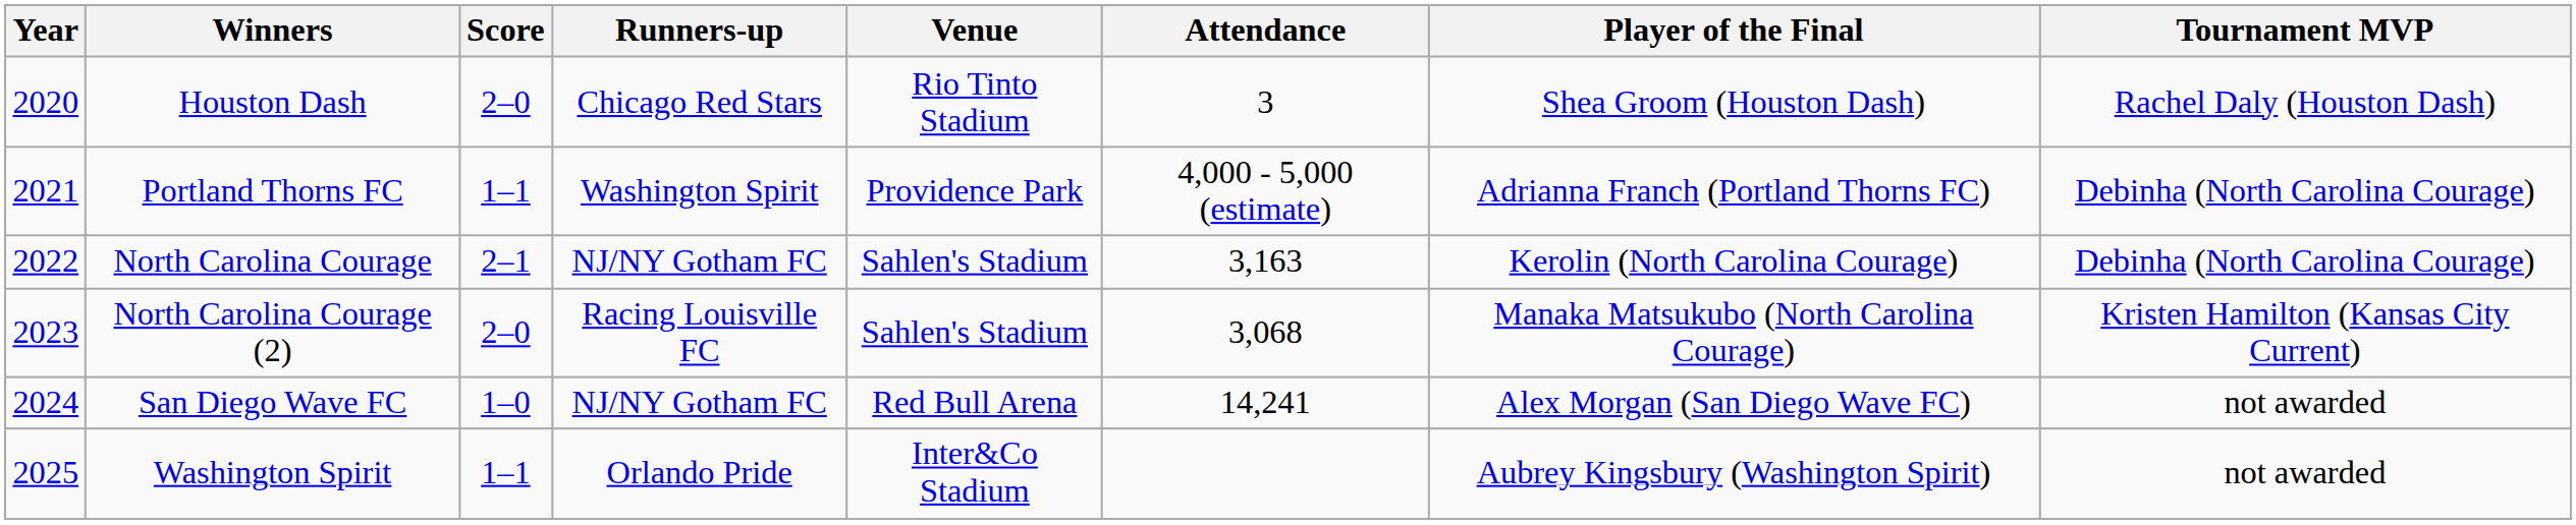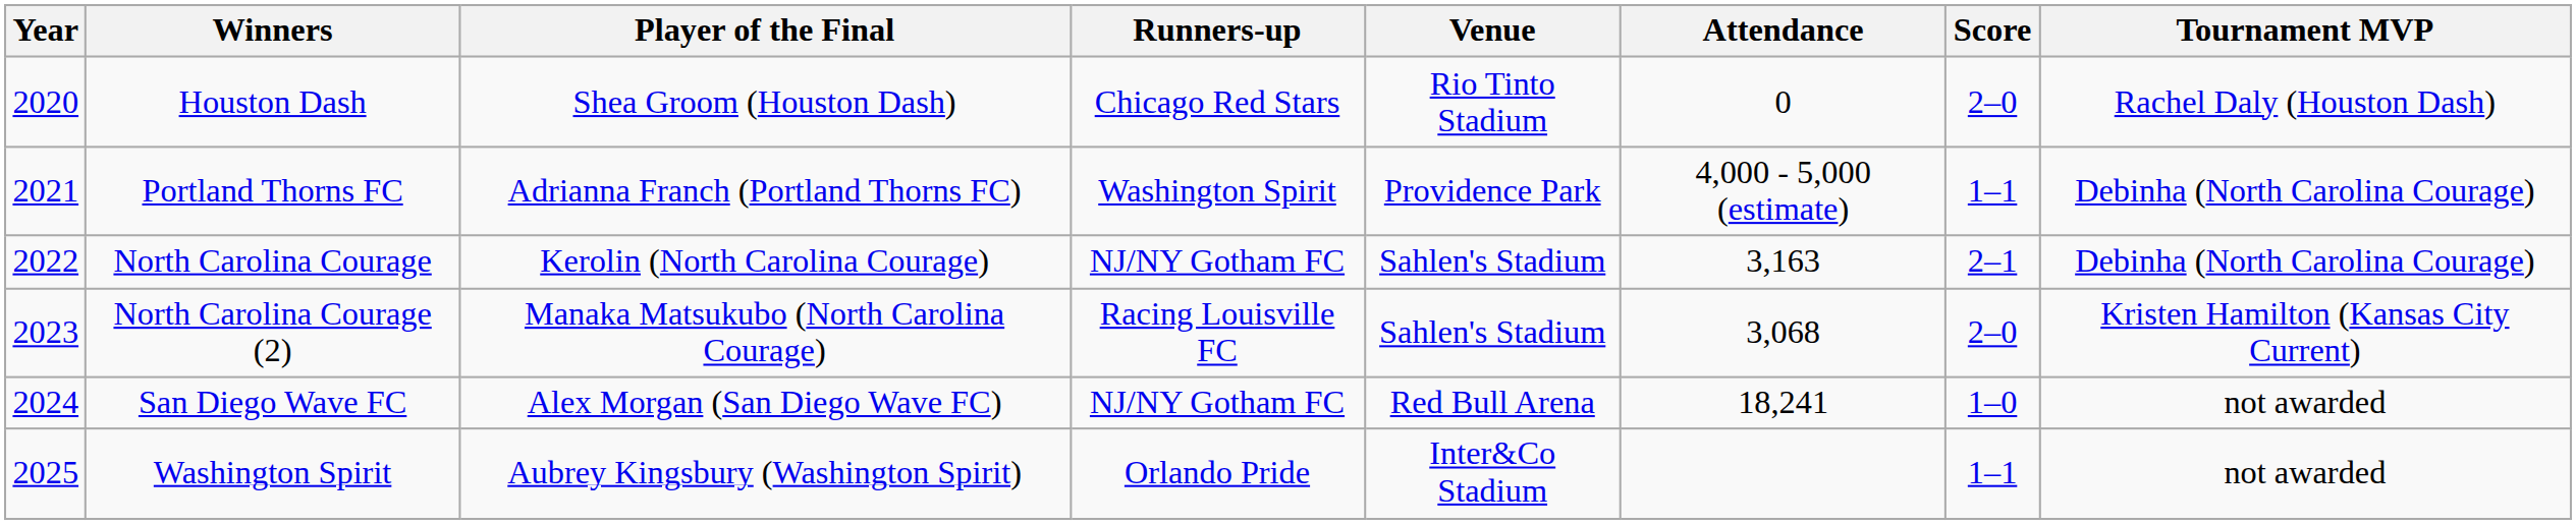columns swapped: Score <-> Player of the Final
Houston Dash | Attendance: 3 -> 0
San Diego Wave FC | Attendance: 14,241 -> 18,241
